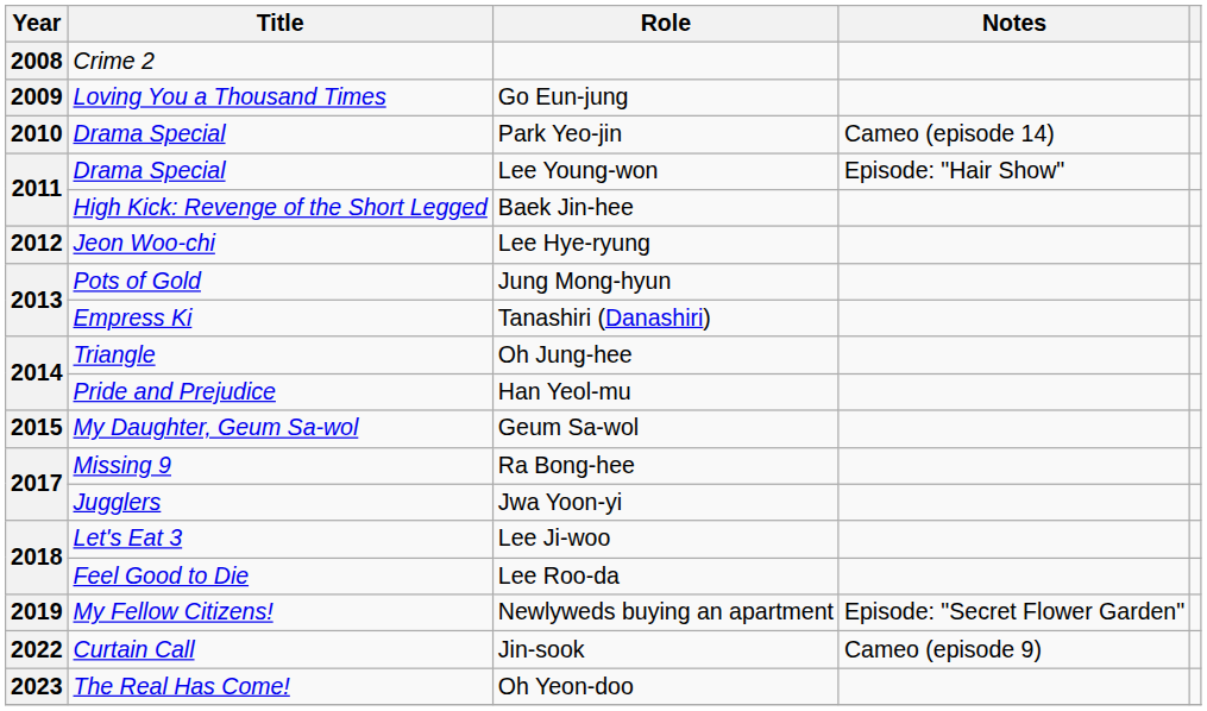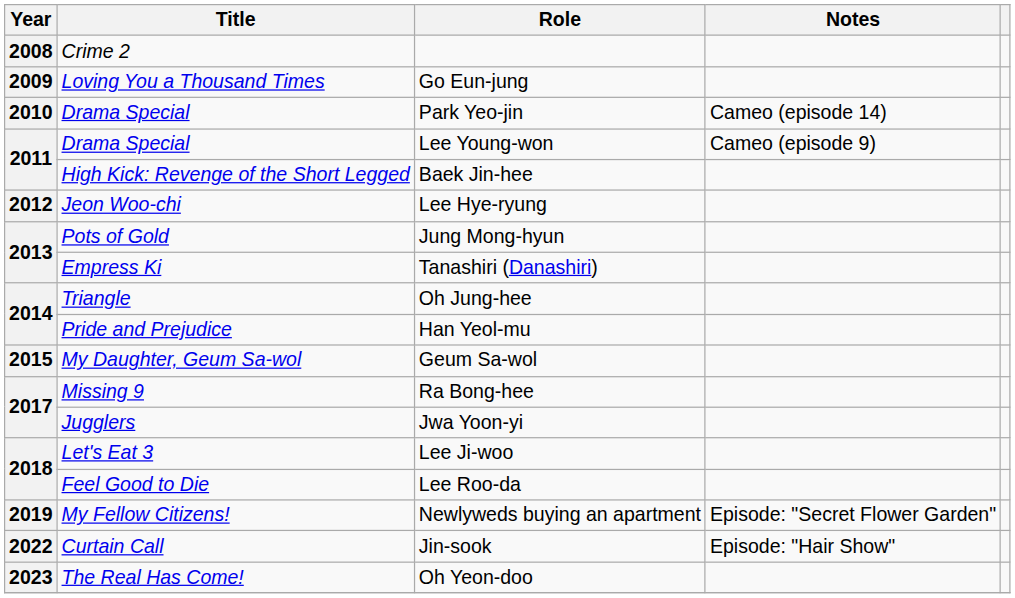Lee Young-won | Notes: Episode: "Hair Show" -> Cameo (episode 9)
Jin-sook | Notes: Cameo (episode 9) -> Episode: "Hair Show"
